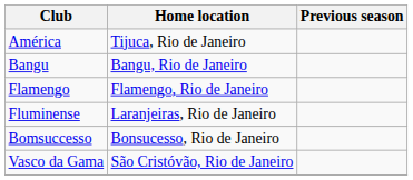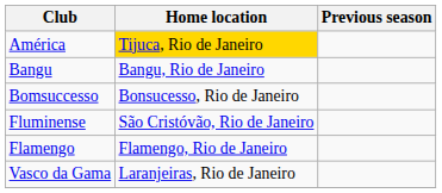América | Home location: no background -> gold background
rows swapped: Bomsuccesso <-> Flamengo
Fluminense | Home location: Laranjeiras, Rio de Janeiro -> São Cristóvão, Rio de Janeiro
Vasco da Gama | Home location: São Cristóvão, Rio de Janeiro -> Laranjeiras, Rio de Janeiro
